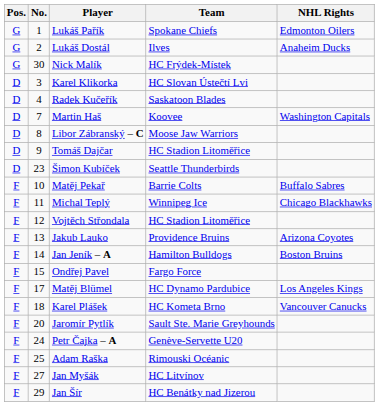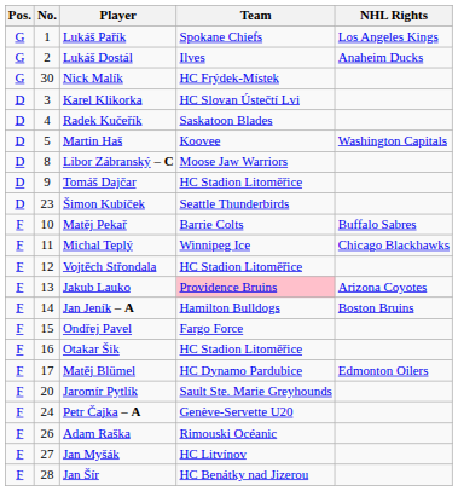Lukáš Pařík | NHL Rights: Edmonton Oilers -> Los Angeles Kings
Martin Haš | No.: 7 -> 5
Jakub Lauko | Team: no background -> pink background
+ row: F | 16 | Otakar Šik | HC Stadion Litoměřice
Matěj Blümel | NHL Rights: Los Angeles Kings -> Edmonton Oilers
- row: F | 18 | Karel Plášek | HC Kometa Brno | Vancouver Canucks
Adam Raška | No.: 25 -> 26
Jan Šír | No.: 29 -> 28
